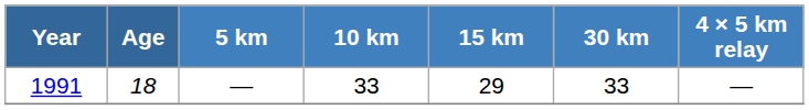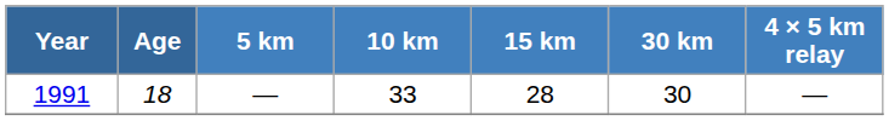1991 | 15 km: 29 -> 28
1991 | 30 km: 33 -> 30
